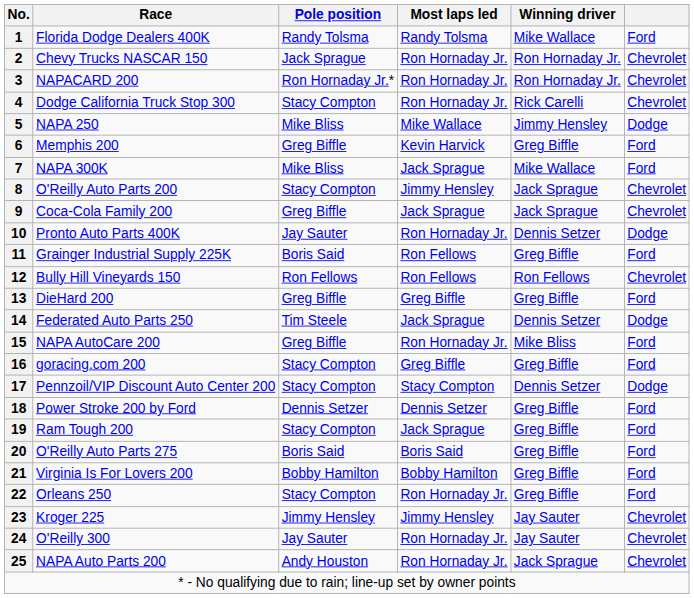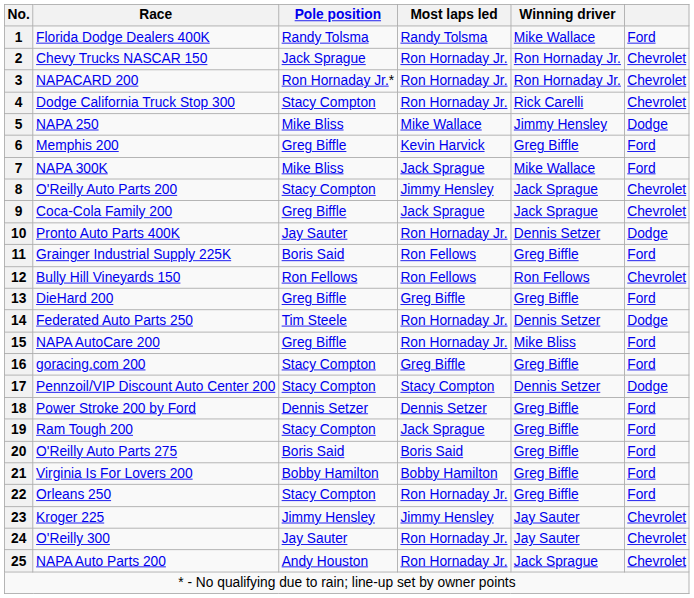14 | Most laps led: Jack Sprague -> Ron Hornaday Jr.
